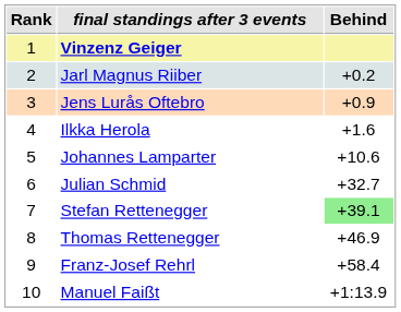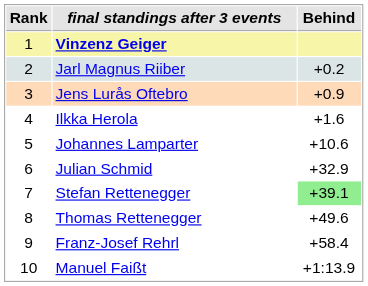Julian Schmid | Behind: +32.7 -> +32.9
Thomas Rettenegger | Behind: +46.9 -> +49.6
